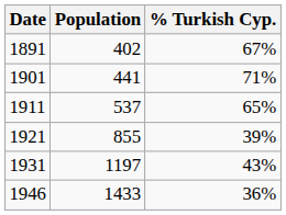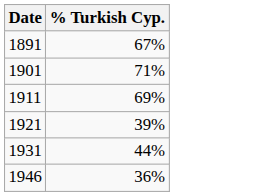- column: Population | 402 | 441 | 537 | 855 | 1197 | 1433
1911 | % Turkish Cyp.: 65% -> 69%
1931 | % Turkish Cyp.: 43% -> 44%
